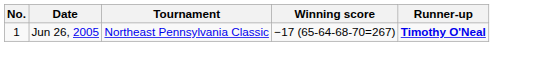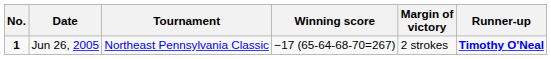+ column: Margin of victory | 2 strokes
Jun 26, 2005 | No.: normal -> bold
